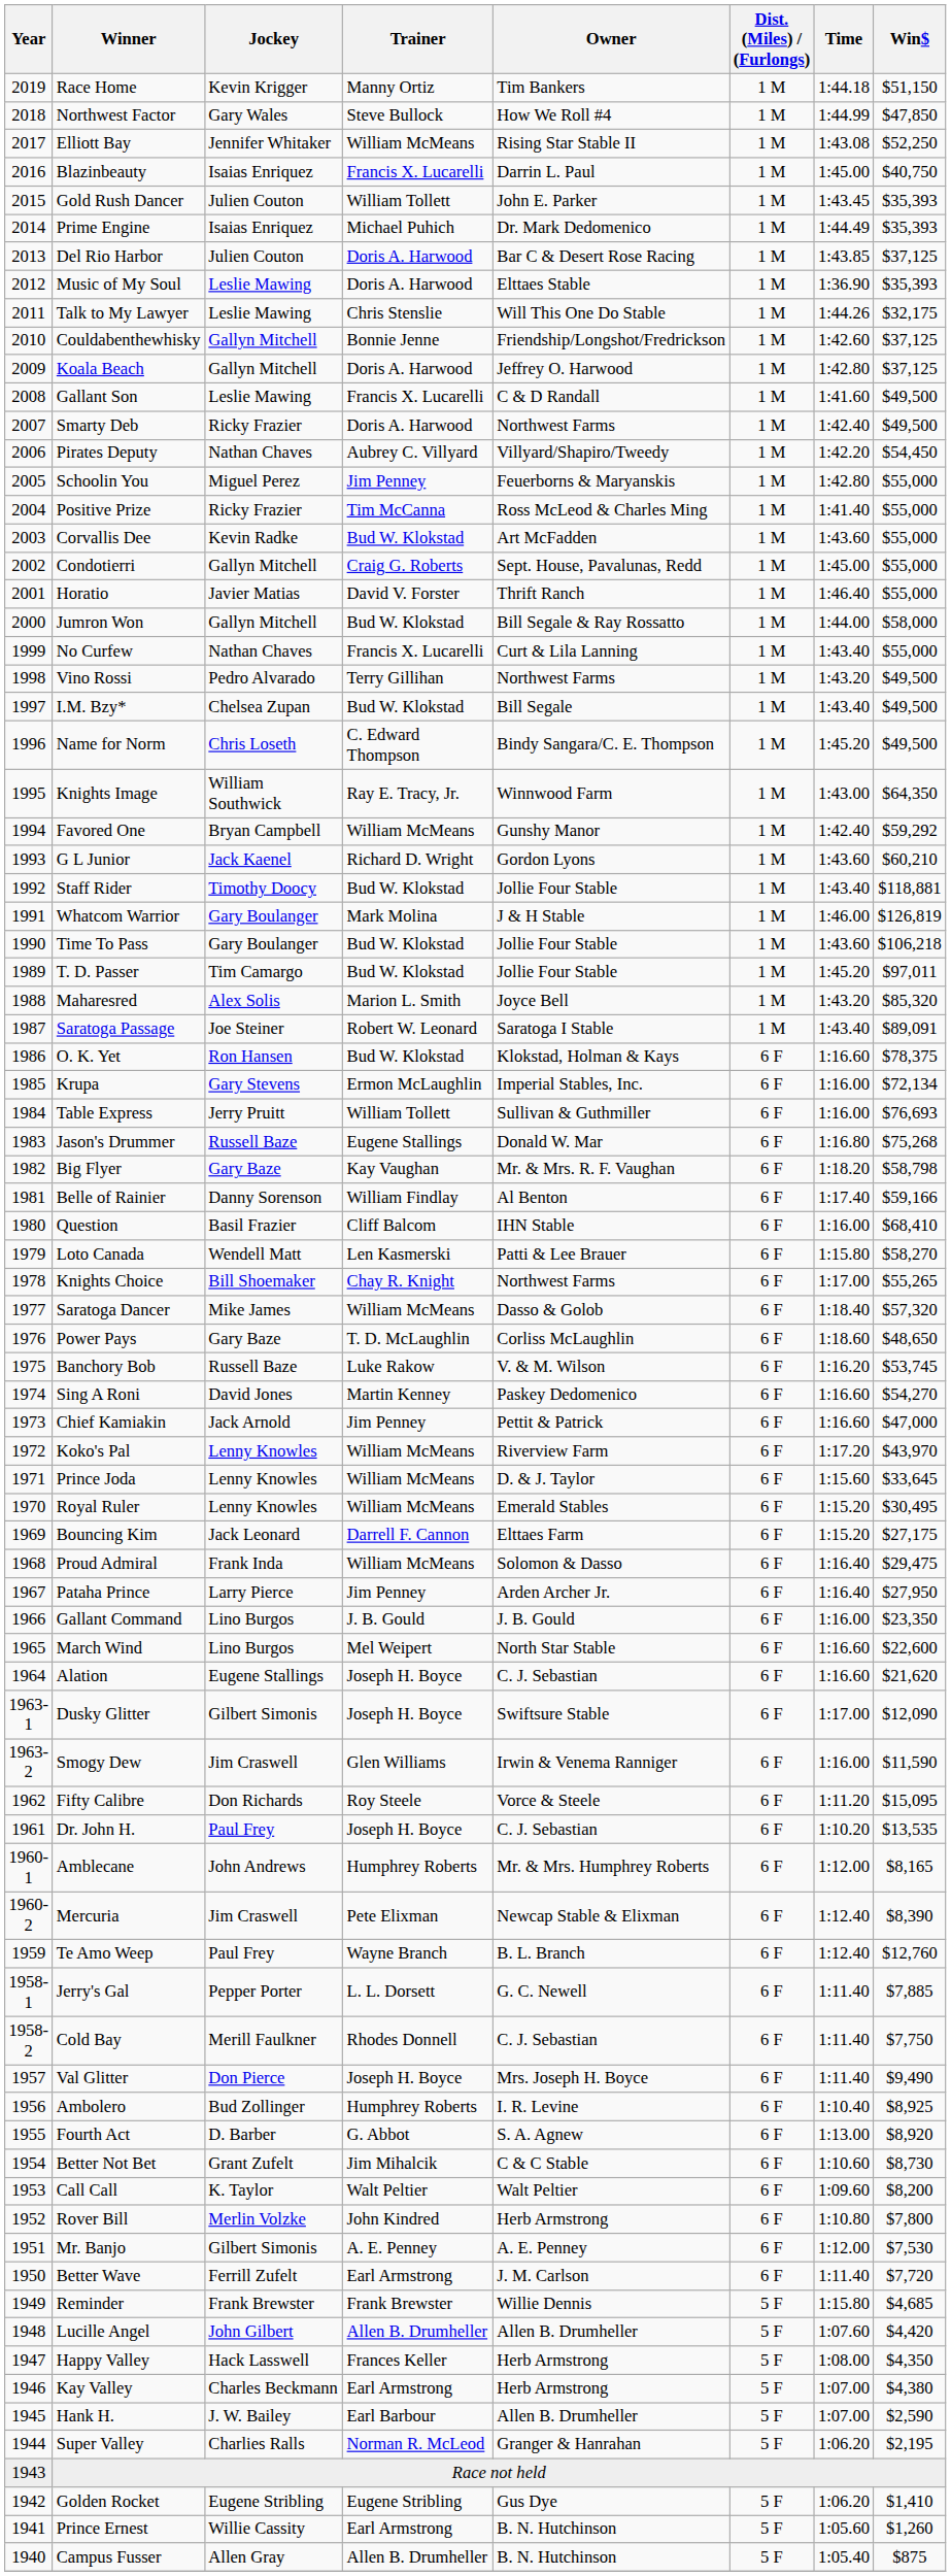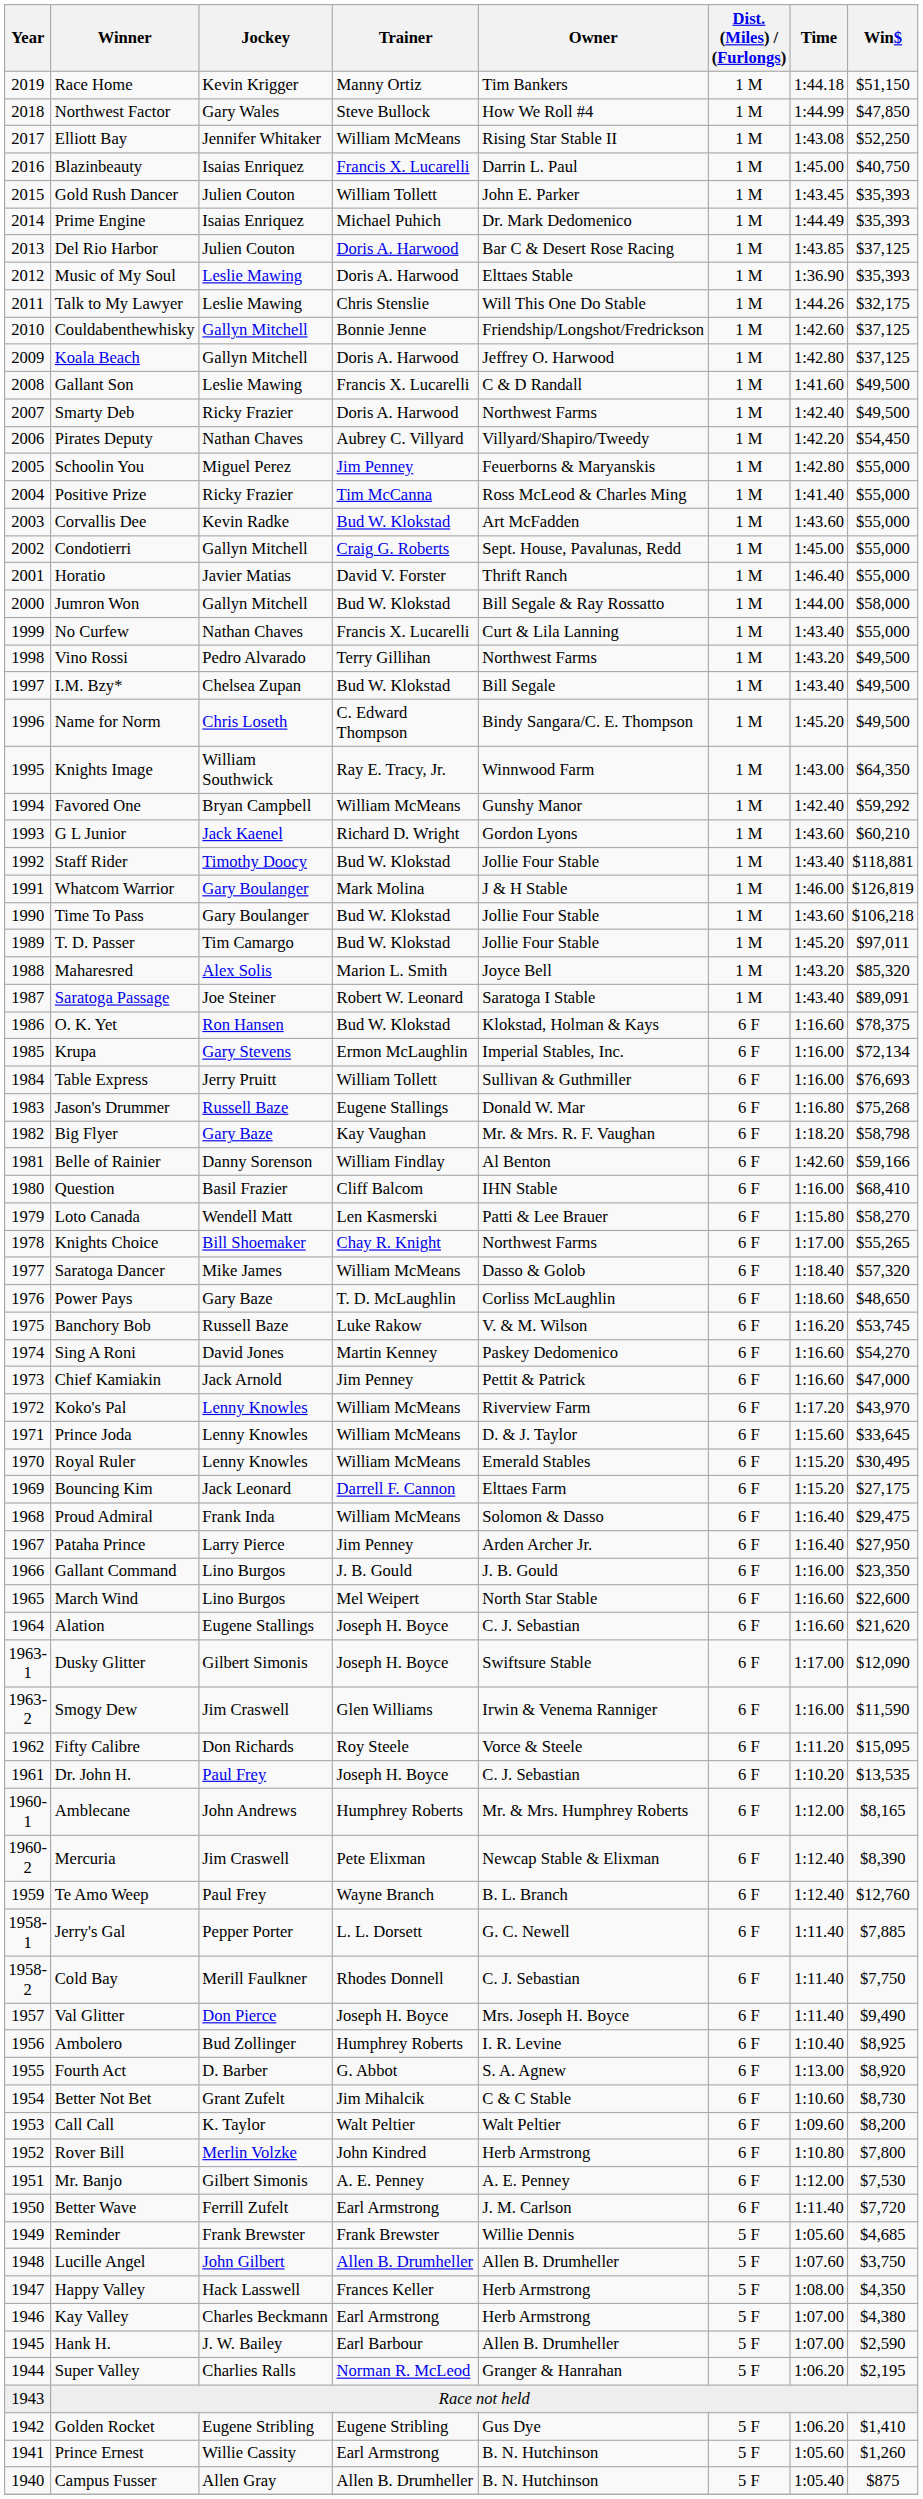Belle of Rainier | Time: 1:17.40 -> 1:42.60
Reminder | Time: 1:15.80 -> 1:05.60
Lucille Angel | Win$: $4,420 -> $3,750
